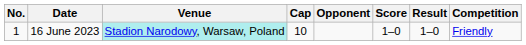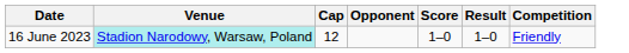- column: No. | 1
16 June 2023 | Cap: 10 -> 12
